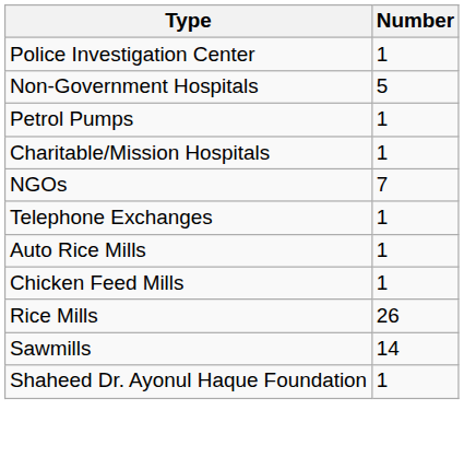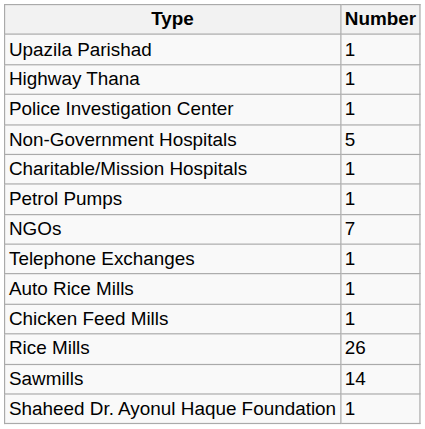+ row: Upazila Parishad | 1
+ row: Highway Thana | 1
rows swapped: Charitable/Mission Hospitals <-> Petrol Pumps
